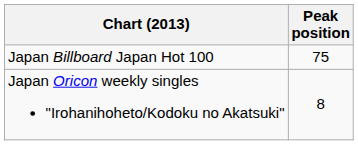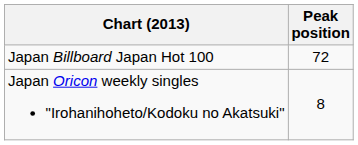Japan Billboard Japan Hot 100 | Peak position: 75 -> 72
